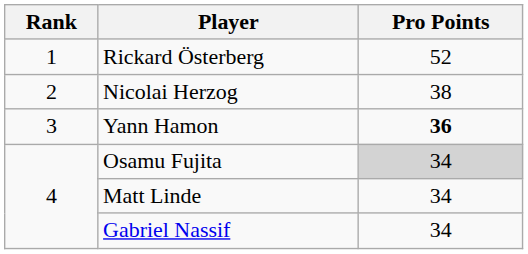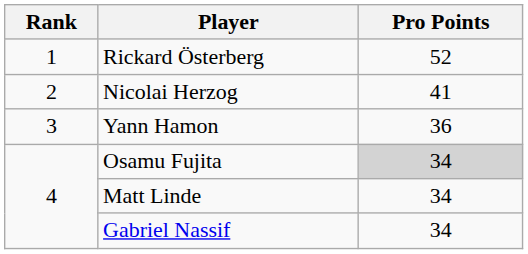Nicolai Herzog | Pro Points: 38 -> 41
Yann Hamon | Pro Points: bold -> normal
